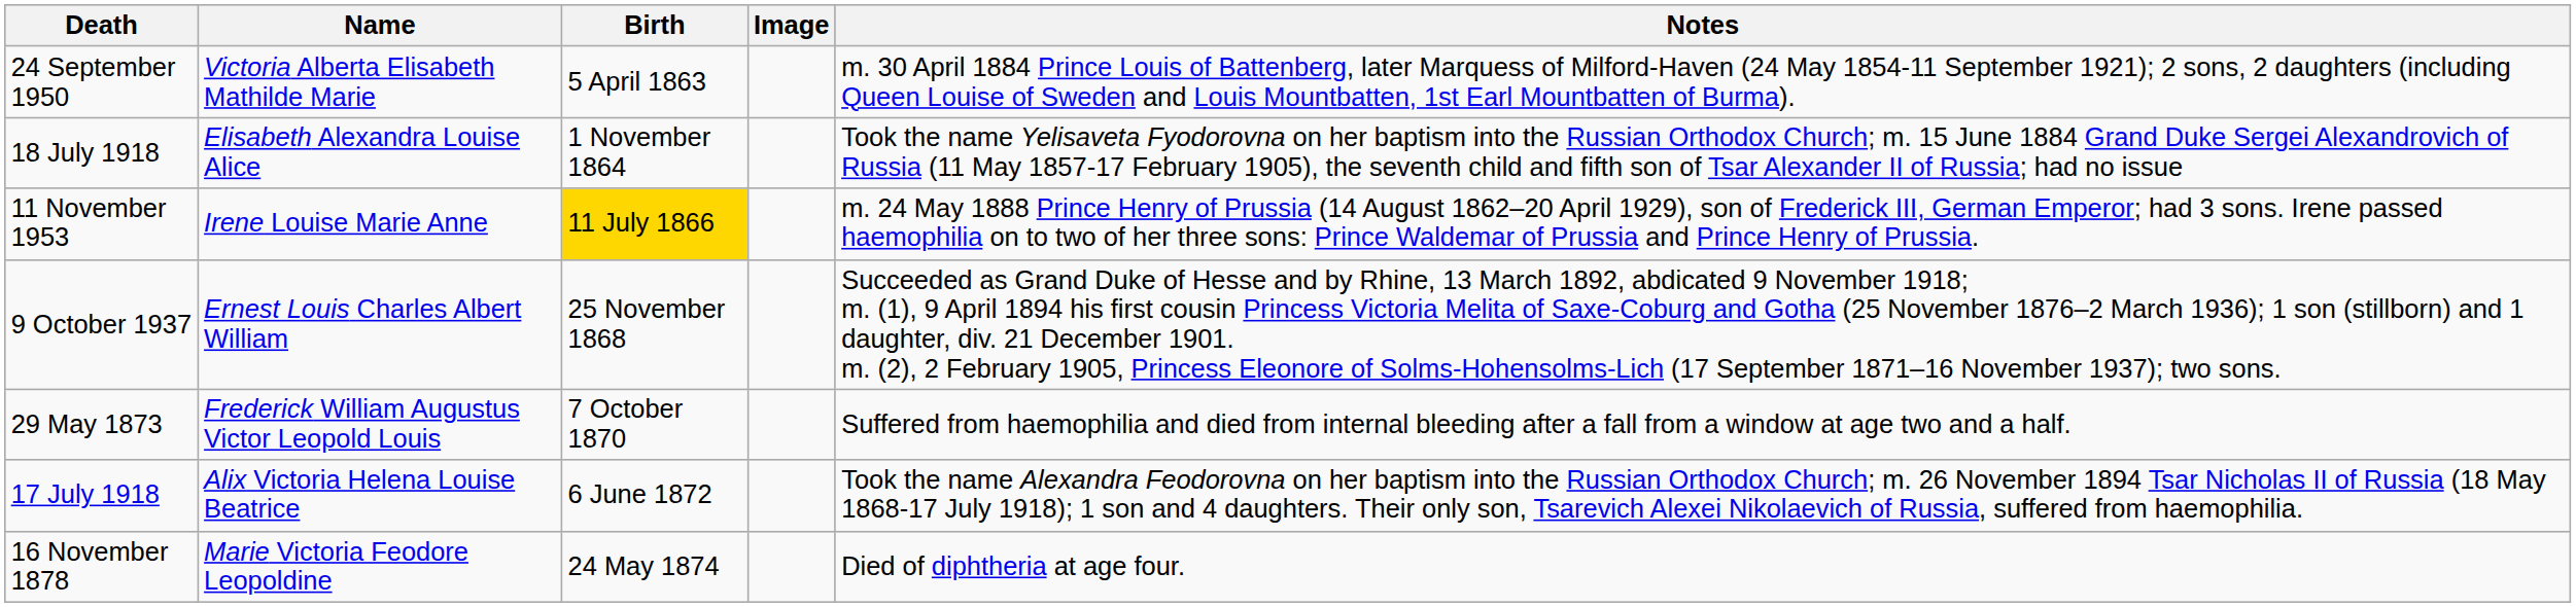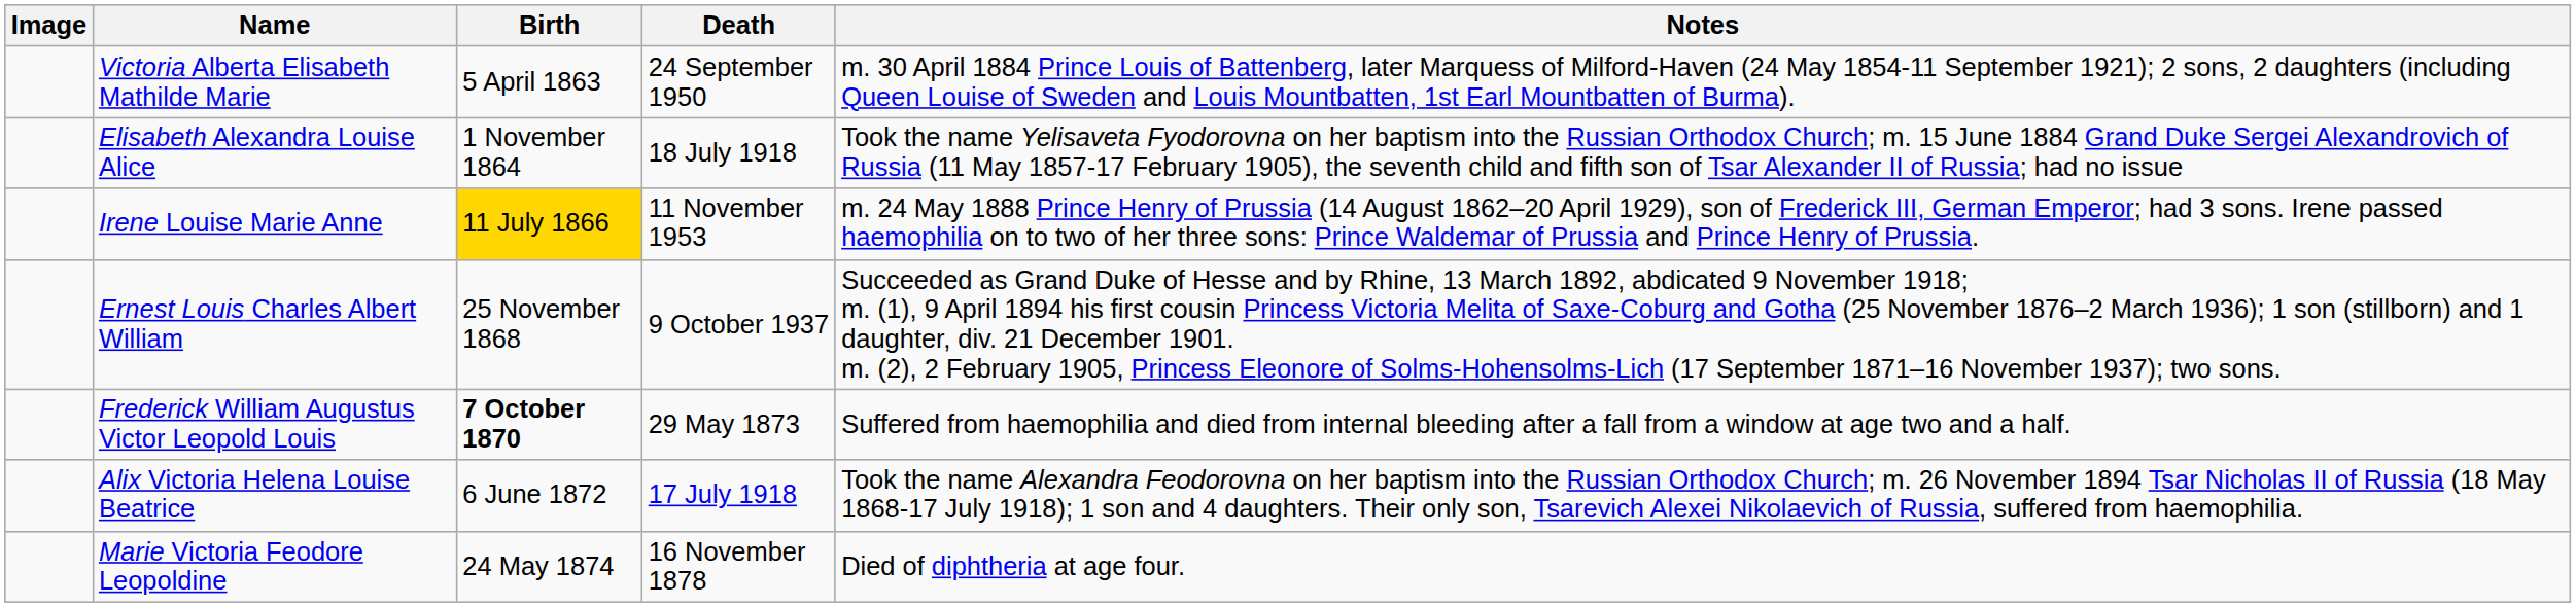columns swapped: Image <-> Death
Frederick William Augustus Victor Leopold Louis | Birth: normal -> bold
